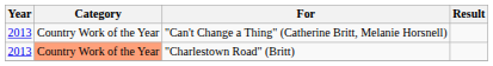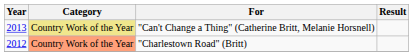"Can't Change a Thing" (Catherine Britt, Melanie Horsnell) | Category: no background -> khaki background
"Charlestown Road" (Britt) | Year: 2013 -> 2012
